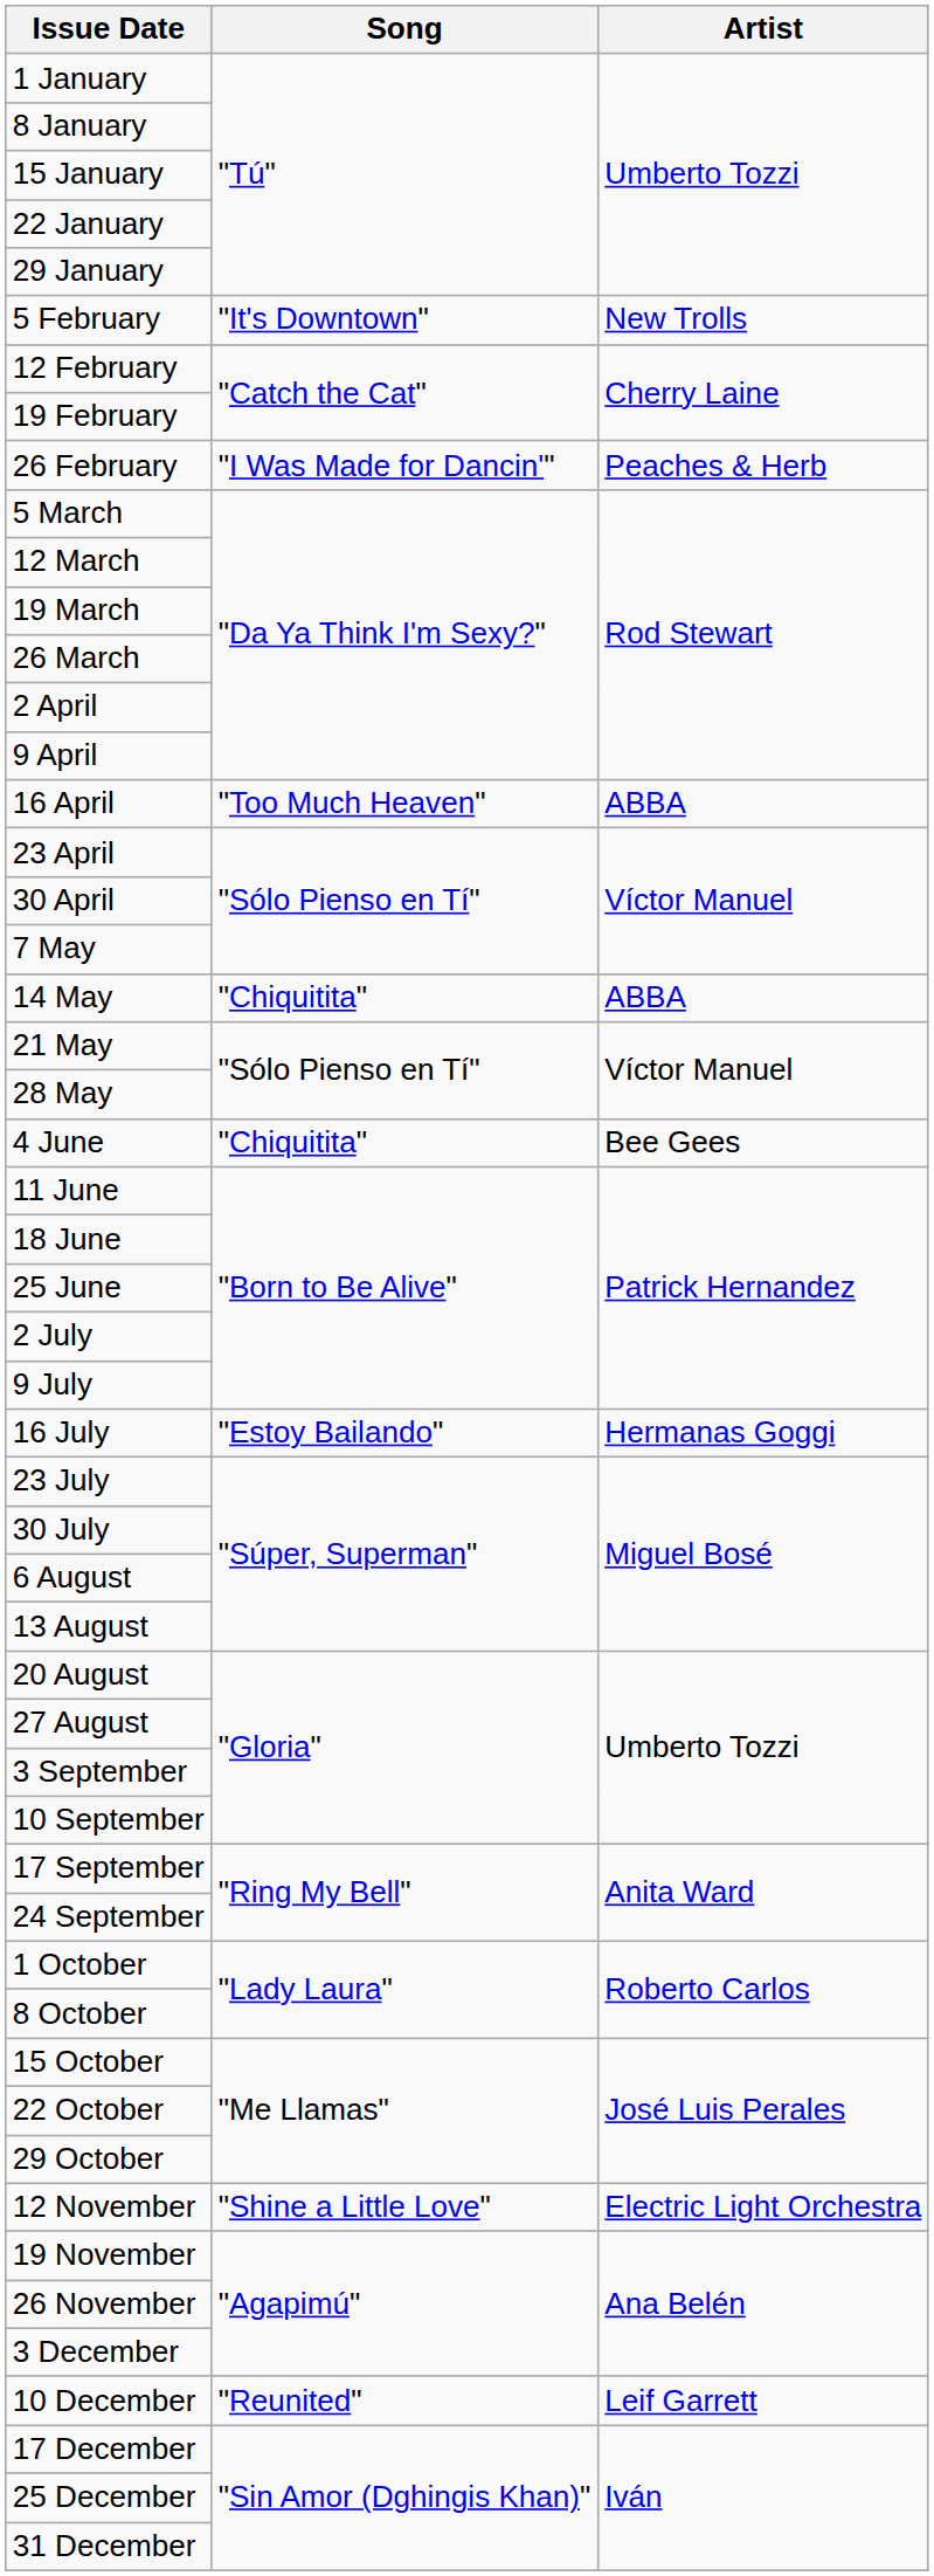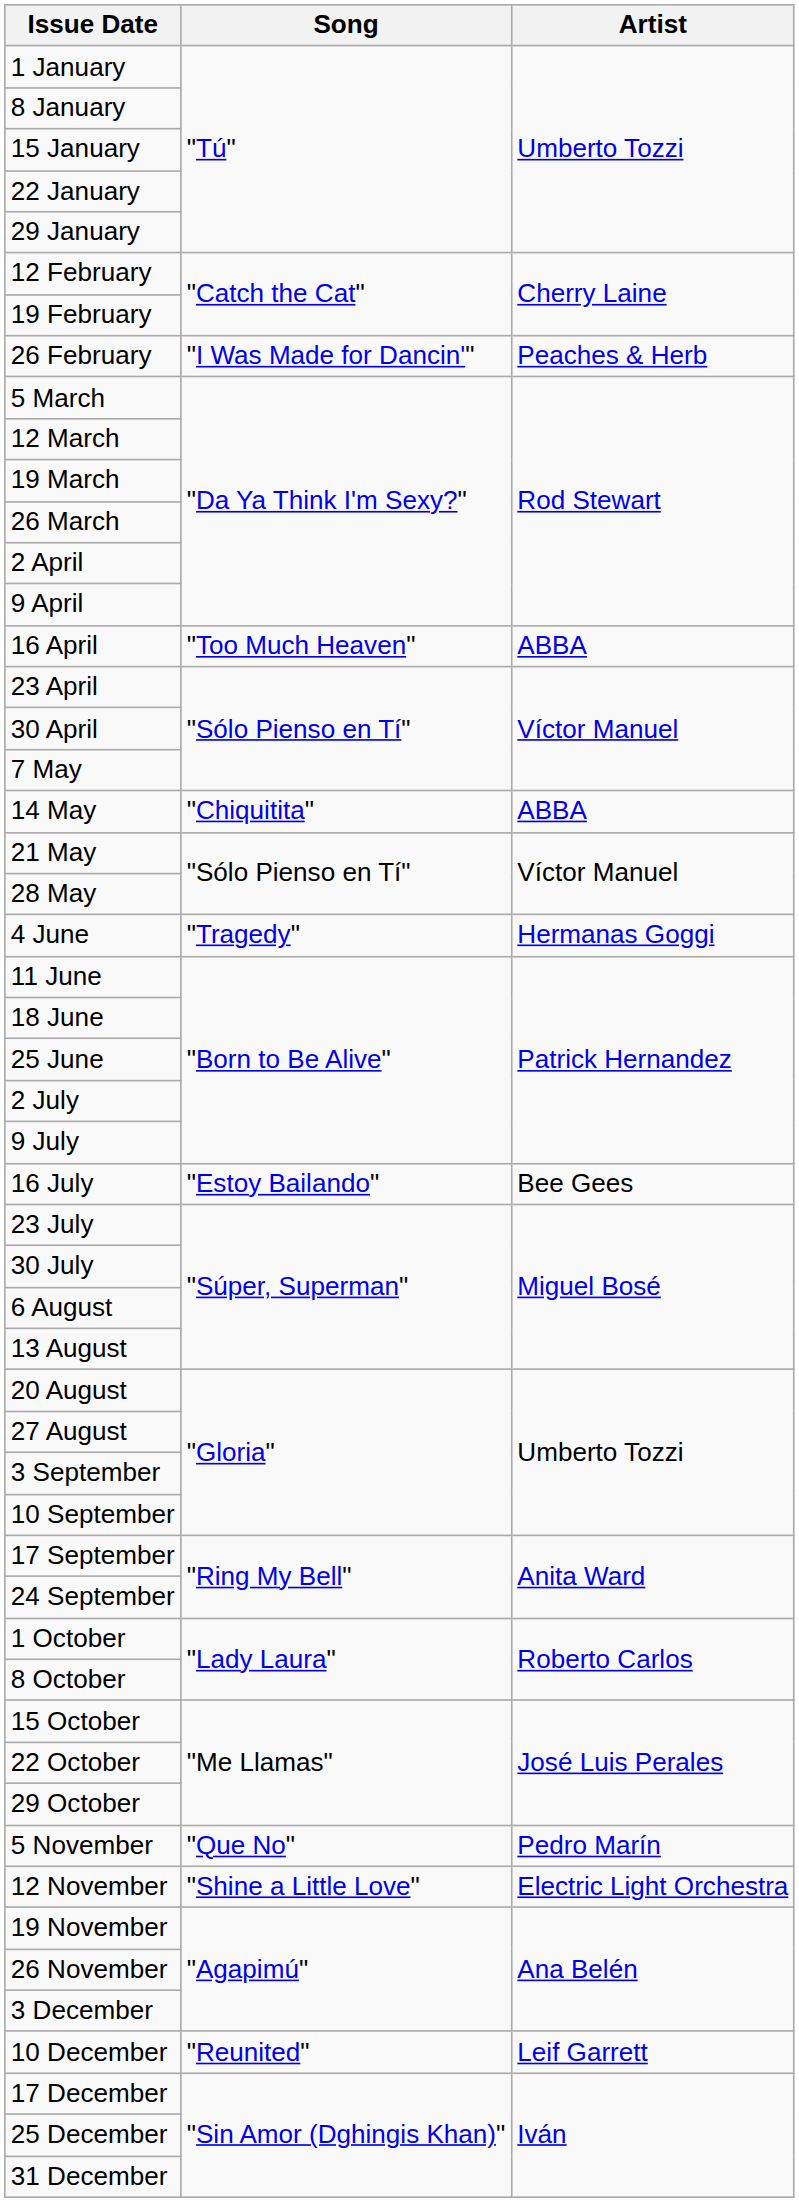- row: 5 February | "It's Downtown" | New Trolls
4 June | Song: "Chiquitita" -> "Tragedy"
4 June | Artist: Bee Gees -> Hermanas Goggi
16 July | Artist: Hermanas Goggi -> Bee Gees
+ row: 5 November | "Que No" | Pedro Marín
